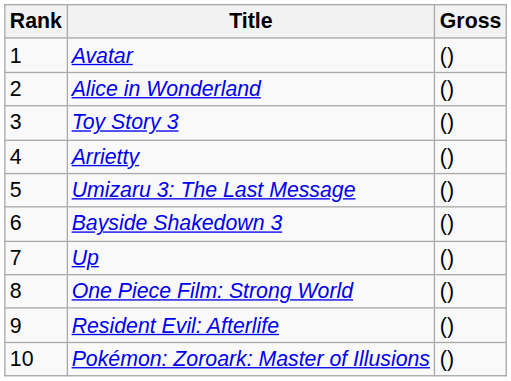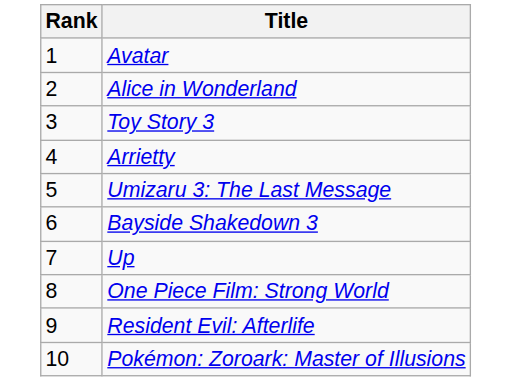- column: Gross | () | () | () | () | () | () | () | () | () | ()
